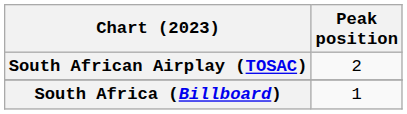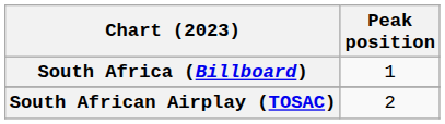rows swapped: South Africa (Billboard) <-> South African Airplay (TOSAC)
